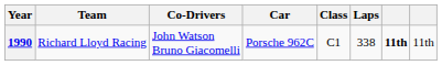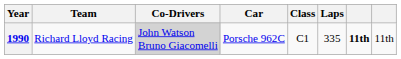1990 | Co-Drivers: no background -> lightgrey background
1990 | Laps: 338 -> 335
